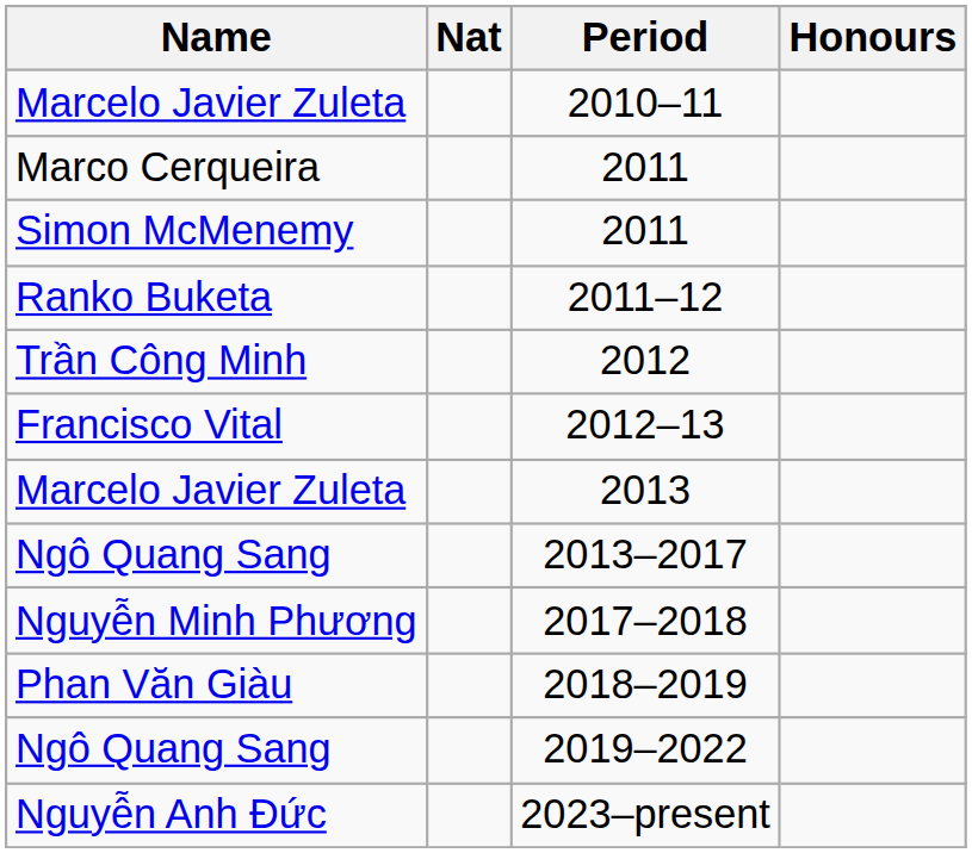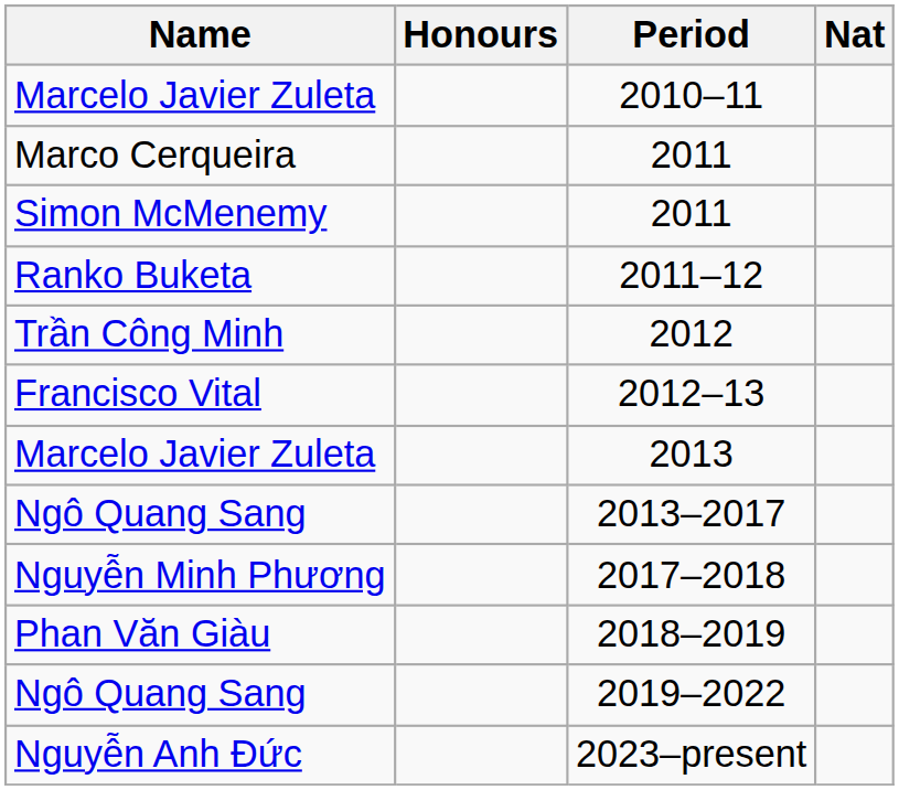columns swapped: Nat <-> Honours
